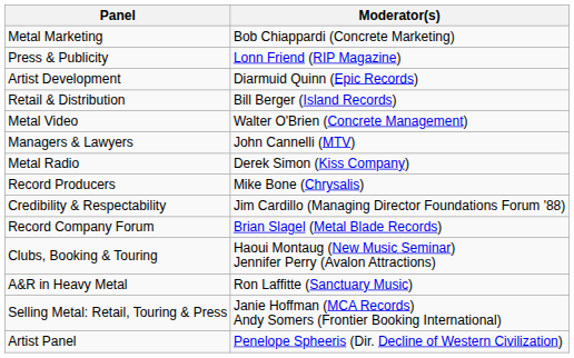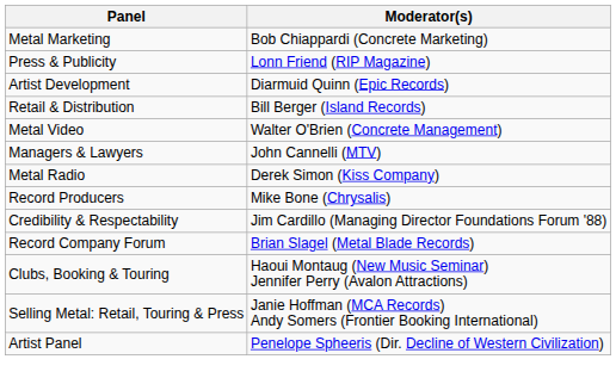- row: A&R in Heavy Metal | Ron Laffitte (Sanctuary Music)
